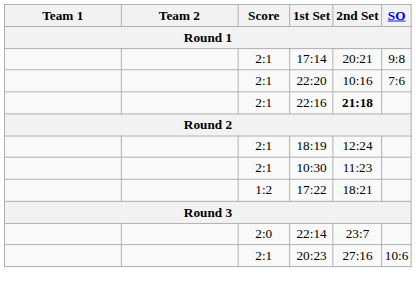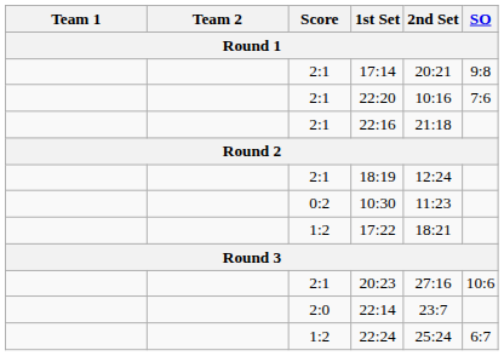22:16 | 2nd Set: bold -> normal
10:30 | Score: 2:1 -> 0:2
rows swapped: 22:14 <-> 20:23
+ row: 1:2 | 22:24 | 25:24 | 6:7
